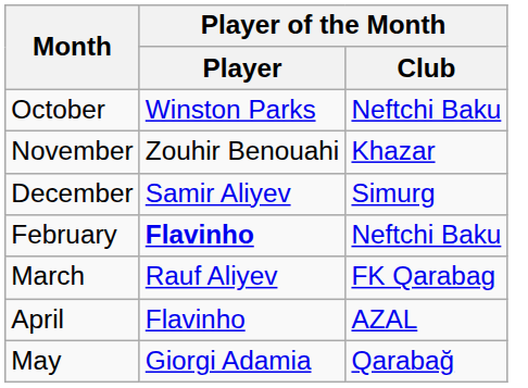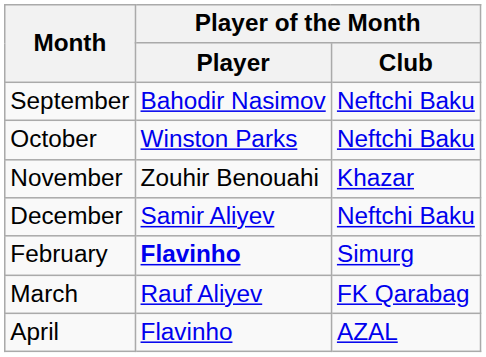+ row: September | Bahodir Nasimov | Neftchi Baku
December | Player of the Month / Club: Simurg -> Neftchi Baku
February | Player of the Month / Club: Neftchi Baku -> Simurg
- row: May | Giorgi Adamia | Qarabağ
